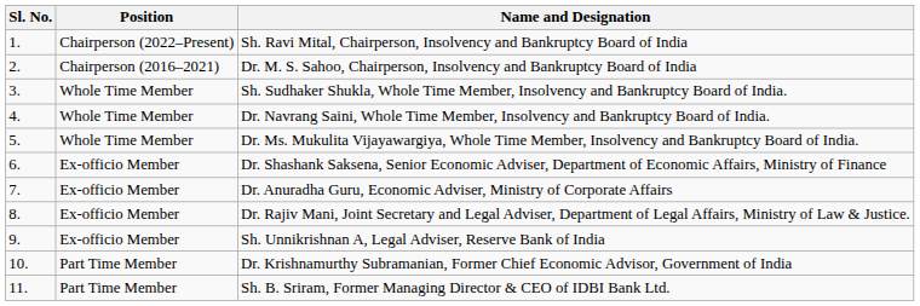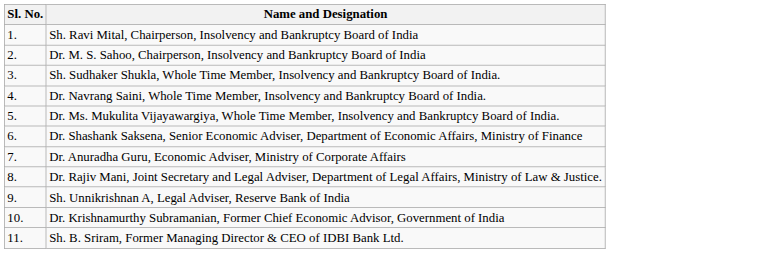- column: Position | Chairperson (2022–Present) | Chairperson (2016–2021) | Whole Time Member | Whole Time Member | Whole Time Member | Ex-officio Member | Ex-officio Member | Ex-officio Member | Ex-officio Member | Part Time Member | Part Time Member
